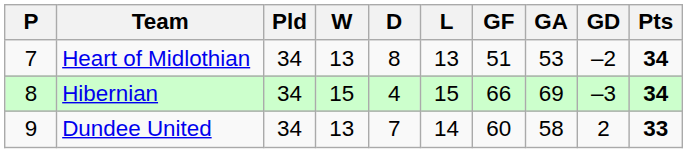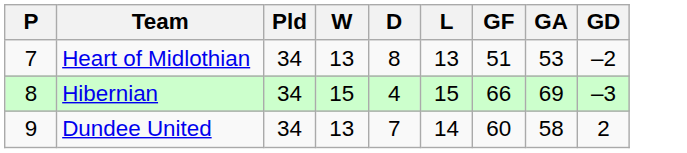- column: Pts | 34 | 34 | 33
